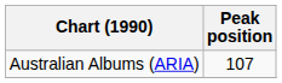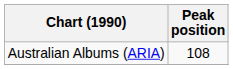Australian Albums (ARIA) | Peak position: 107 -> 108
